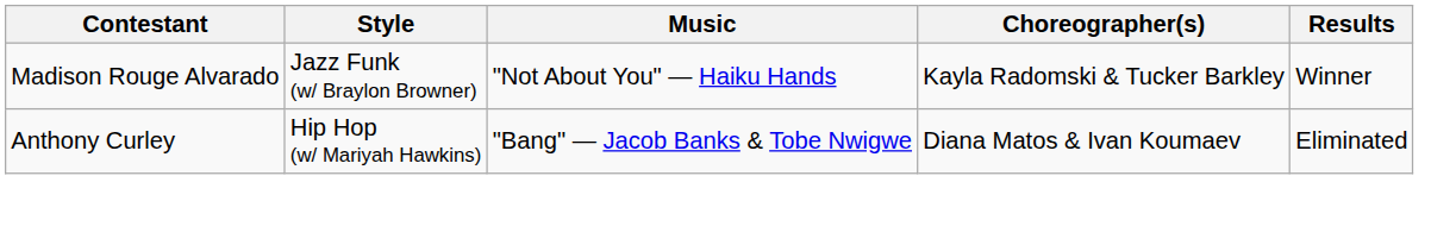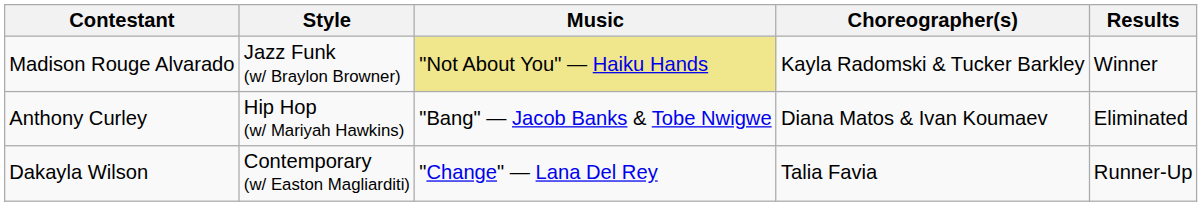Madison Rouge Alvarado | Music: no background -> khaki background
+ row: Dakayla Wilson | Contemporary (w/ Easton Magliarditi) | "Change" — Lana Del Rey | Talia Favia | Runner-Up
